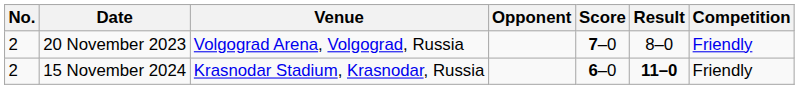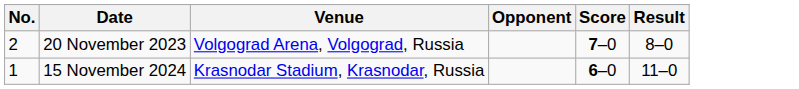- column: Competition | Friendly | Friendly
15 November 2024 | No.: 2 -> 1
15 November 2024 | Result: bold -> normal
